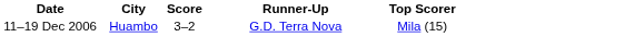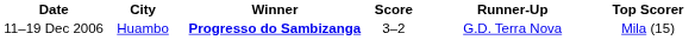+ column: Winner | Progresso do Sambizanga
